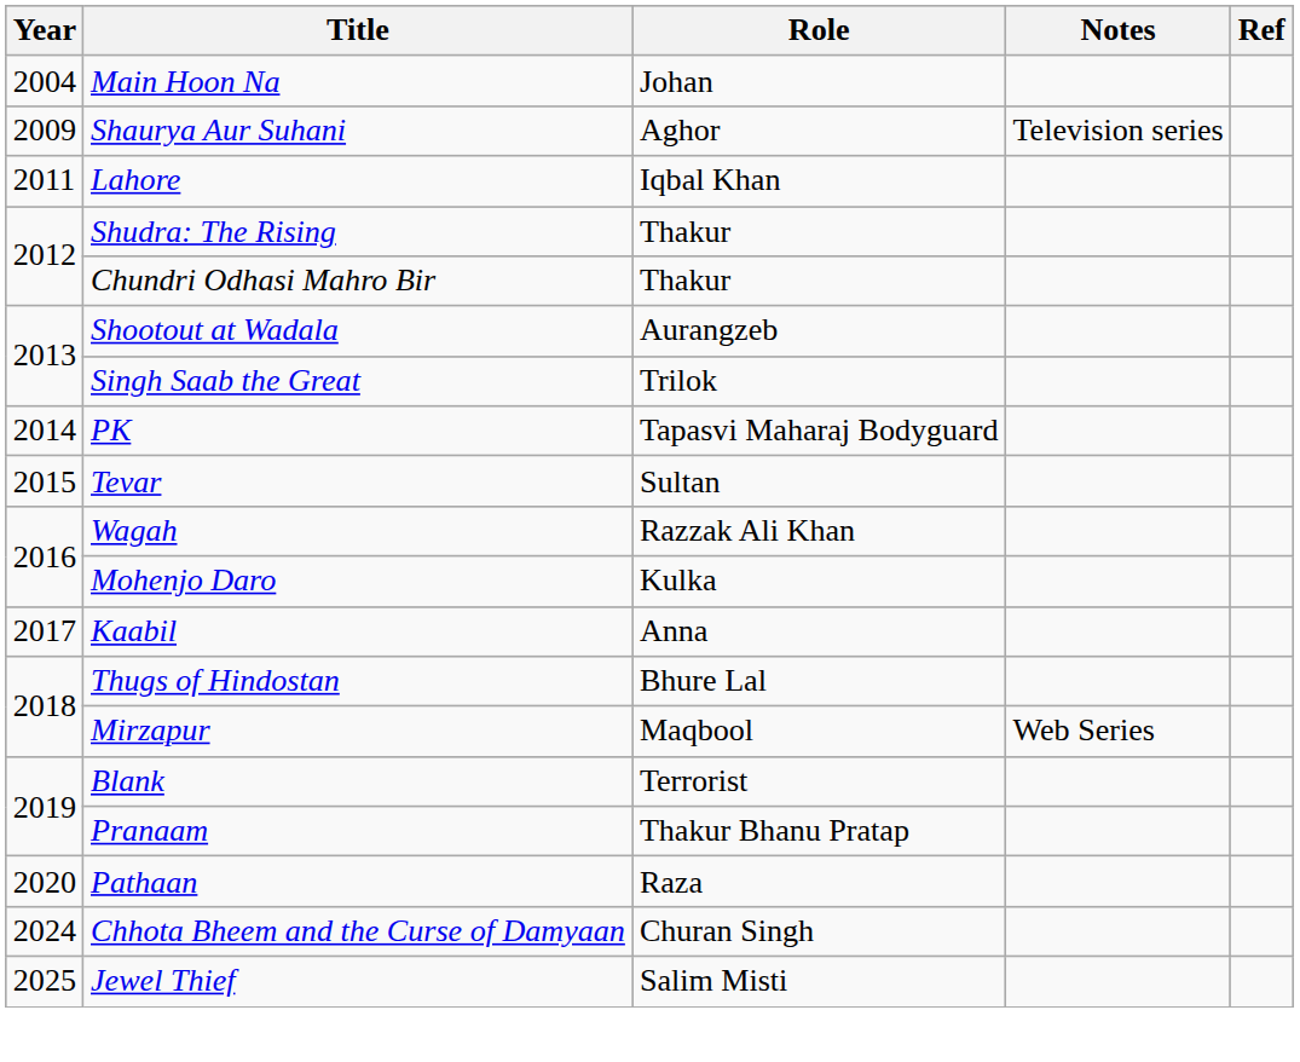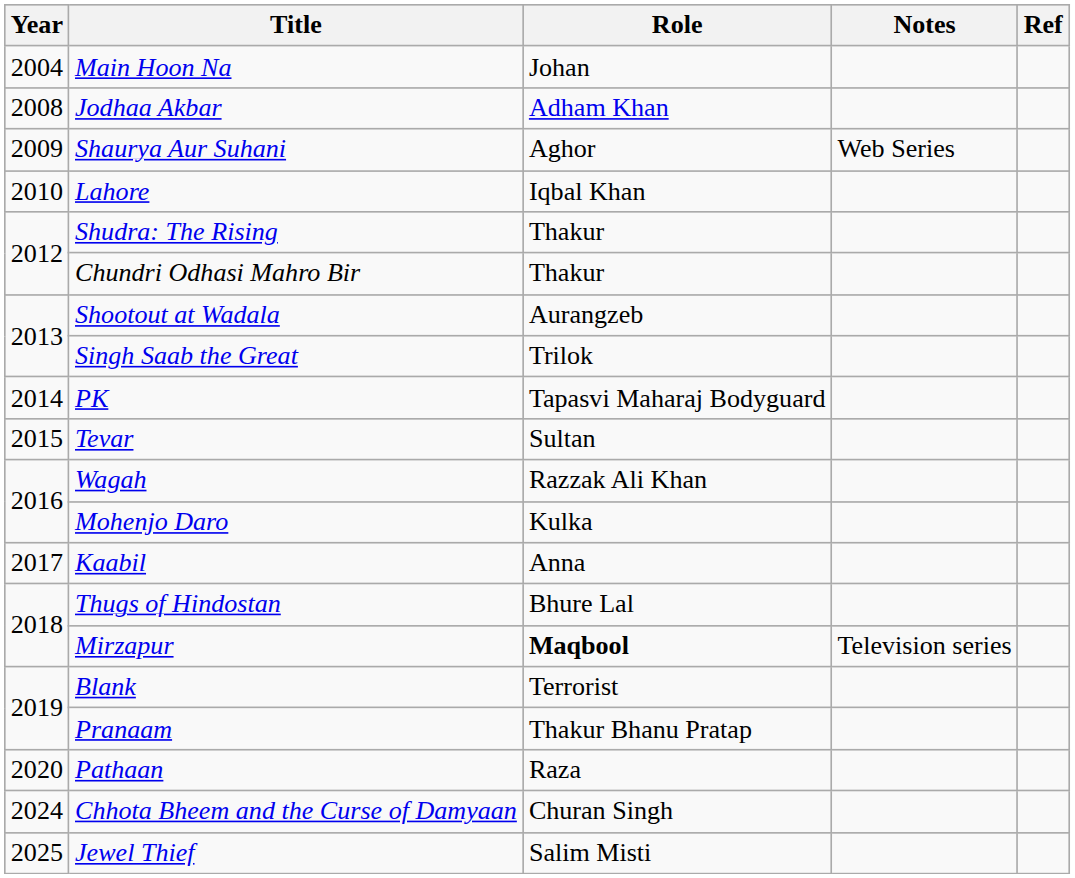+ row: 2008 | Jodhaa Akbar | Adham Khan
Shaurya Aur Suhani | Notes: Television series -> Web Series
Lahore | Year: 2011 -> 2010
Mirzapur | Role: normal -> bold
Mirzapur | Notes: Web Series -> Television series
